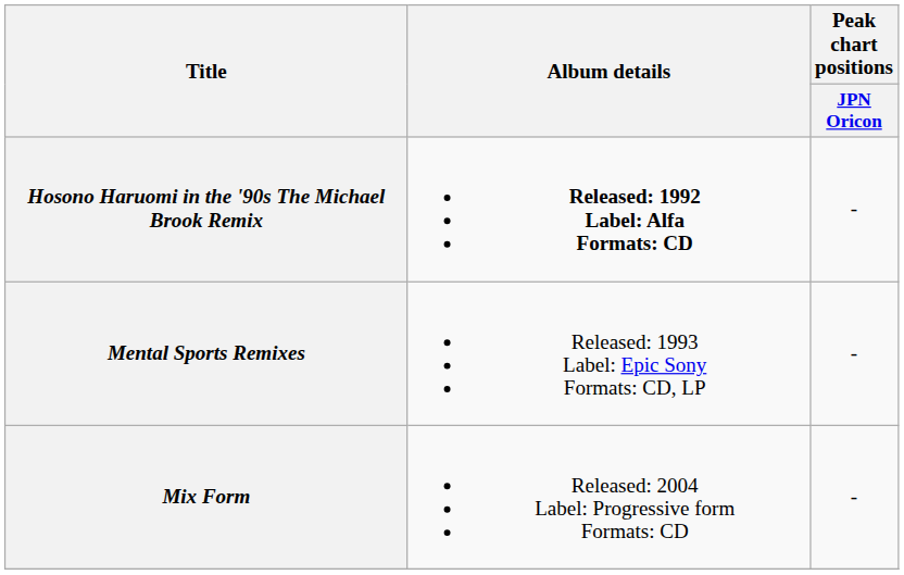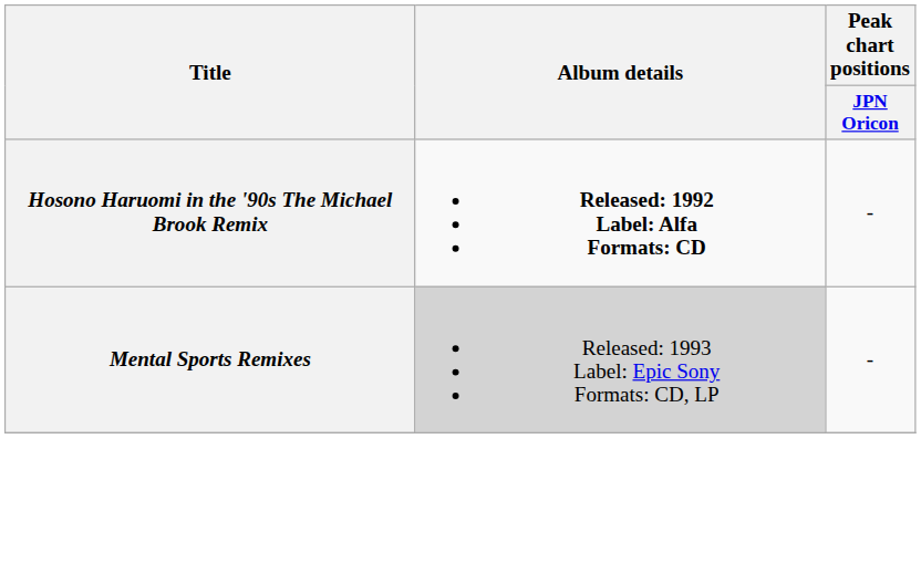Mental Sports Remixes | Album details: no background -> lightgrey background
- row: Mix Form | Released: 2004 Label: Progressive form Formats: CD | -
